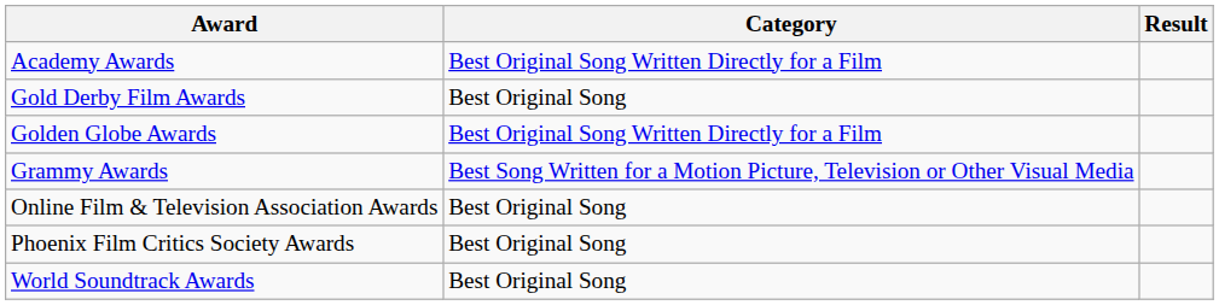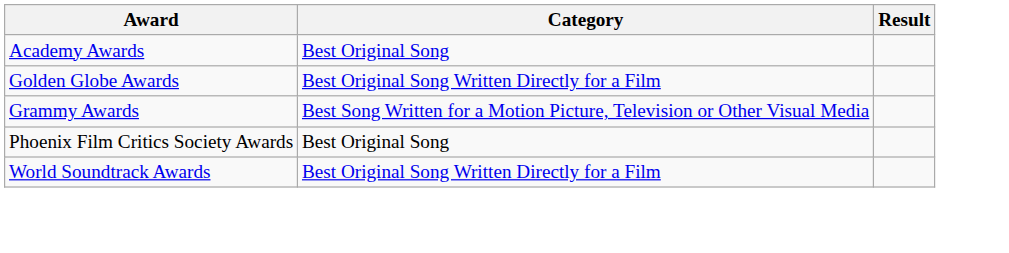Academy Awards | Category: Best Original Song Written Directly for a Film -> Best Original Song
- row: Gold Derby Film Awards | Best Original Song
- row: Online Film & Television Association Awards | Best Original Song
World Soundtrack Awards | Category: Best Original Song -> Best Original Song Written Directly for a Film
